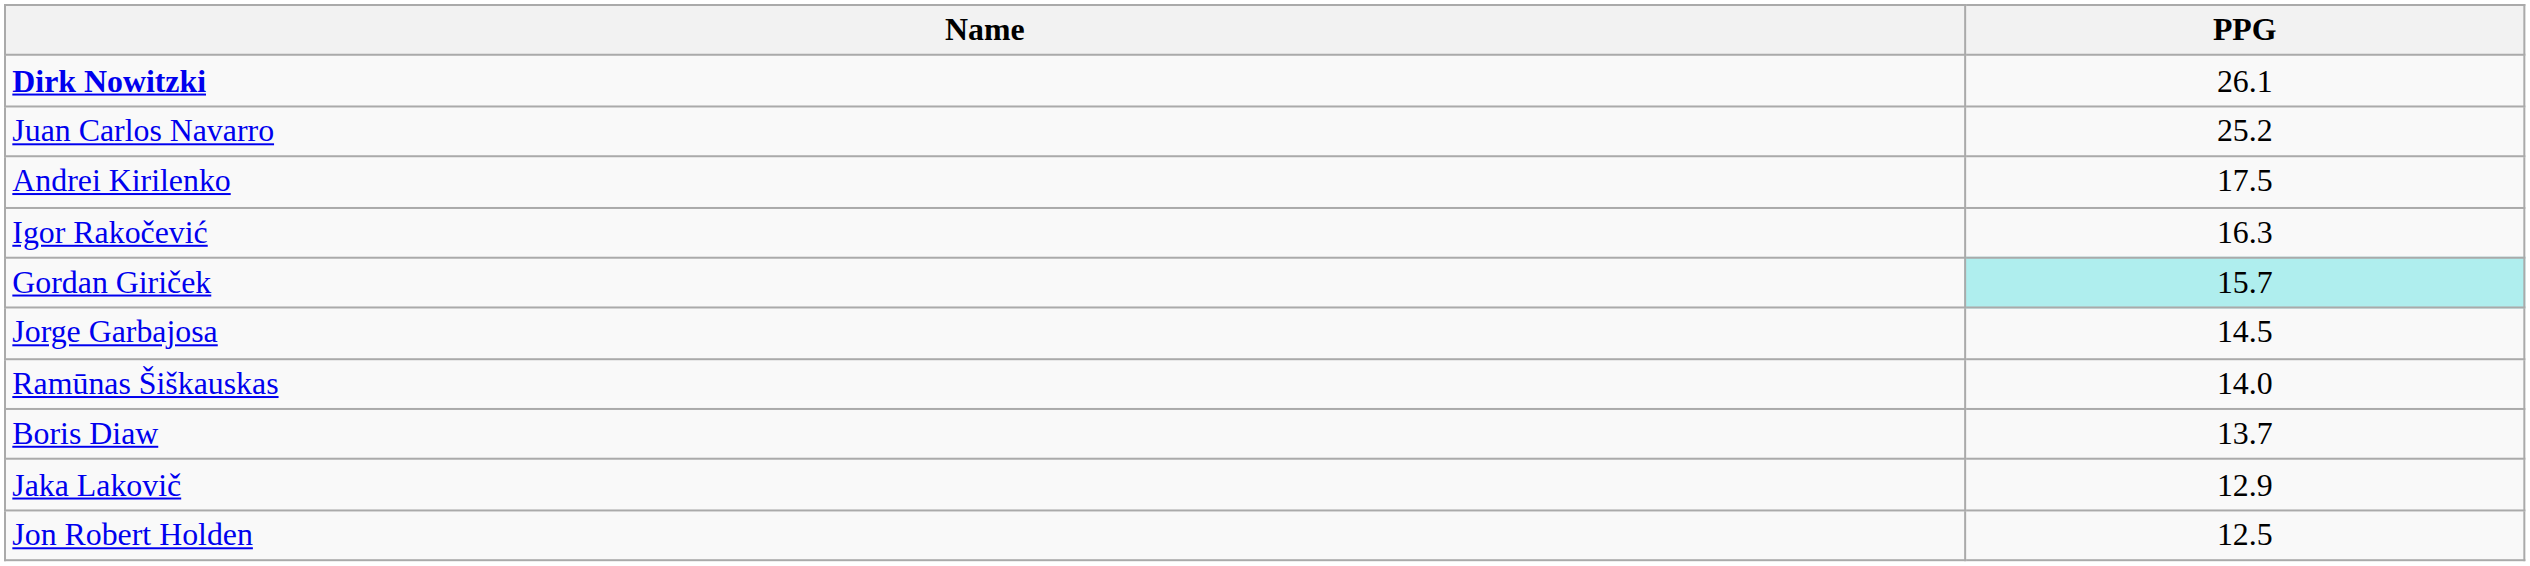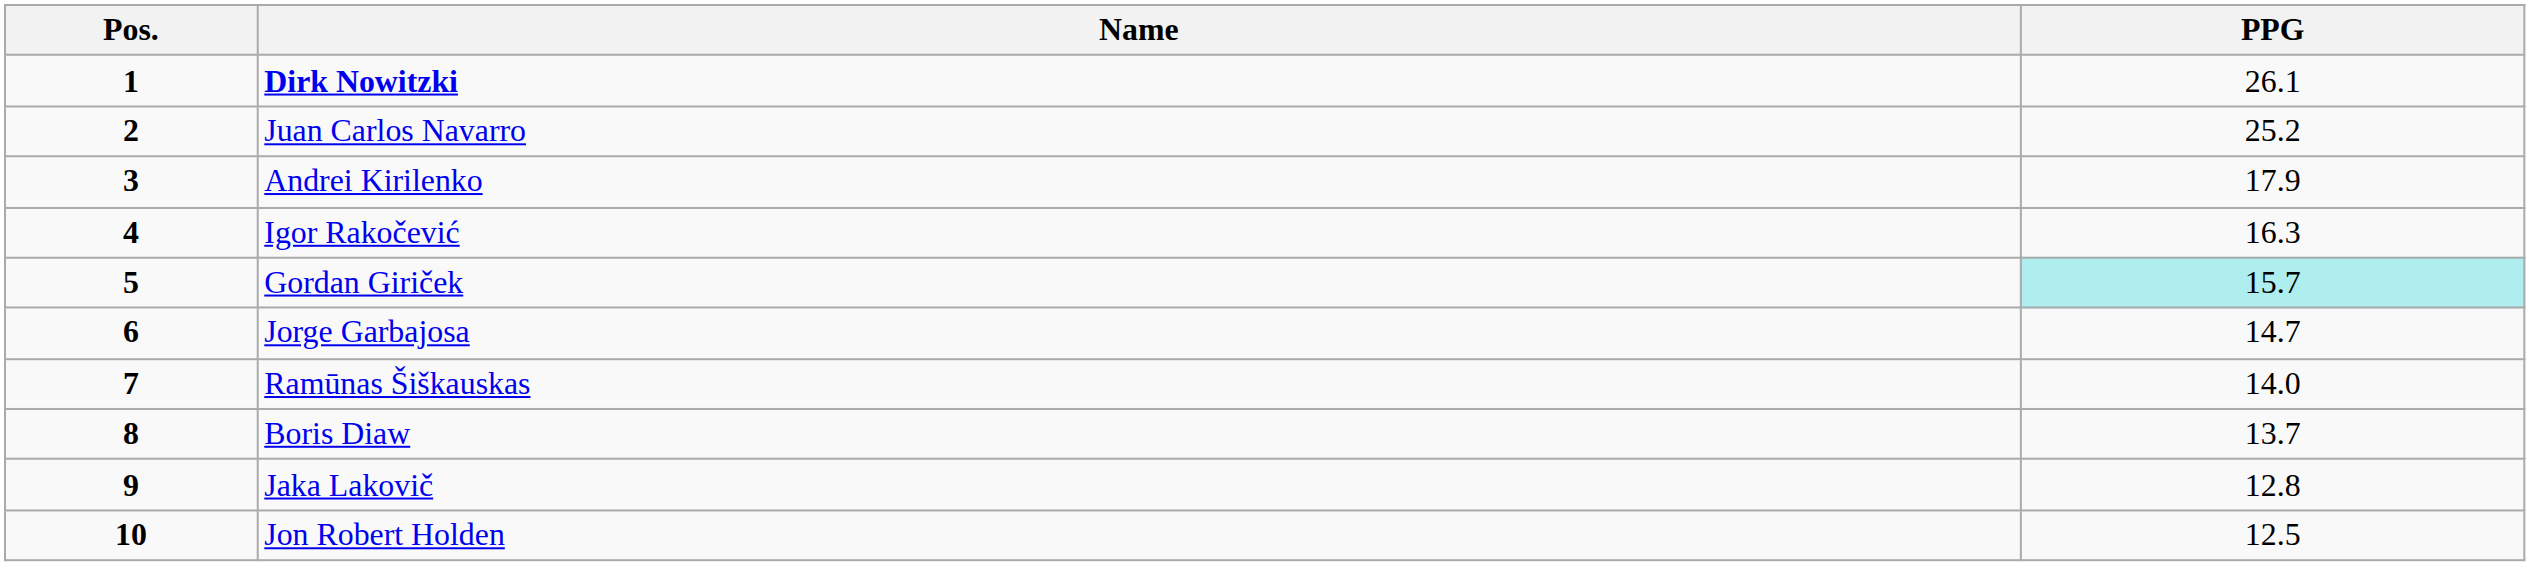+ column: Pos. | 1 | 2 | 3 | 4 | 5 | 6 | 7 | 8 | 9 | 10
Andrei Kirilenko | PPG: 17.5 -> 17.9
Jorge Garbajosa | PPG: 14.5 -> 14.7
Jaka Lakovič | PPG: 12.9 -> 12.8
